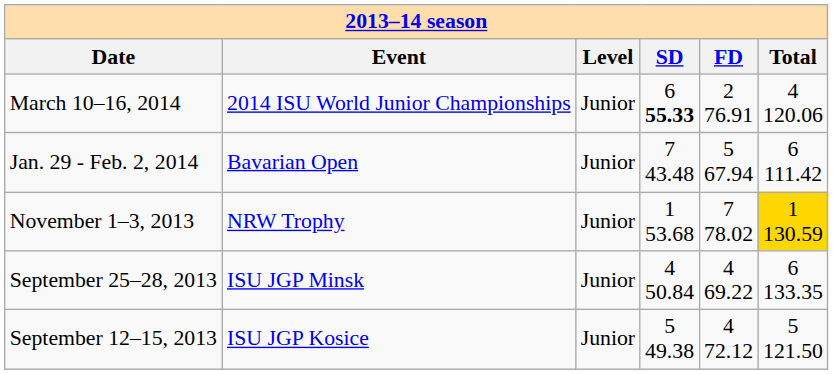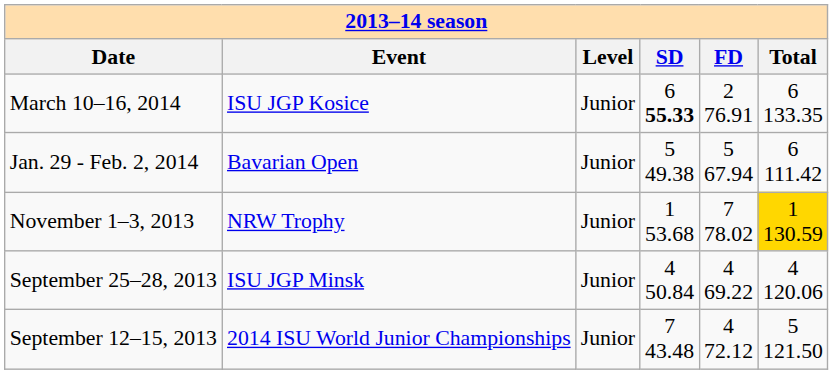March 10–16, 2014 | Event: 2014 ISU World Junior Championships -> ISU JGP Kosice
March 10–16, 2014 | Total: 4 120.06 -> 6 133.35
Jan. 29 - Feb. 2, 2014 | SD: 7 43.48 -> 5 49.38
September 25–28, 2013 | Total: 6 133.35 -> 4 120.06
September 12–15, 2013 | Event: ISU JGP Kosice -> 2014 ISU World Junior Championships
September 12–15, 2013 | SD: 5 49.38 -> 7 43.48
